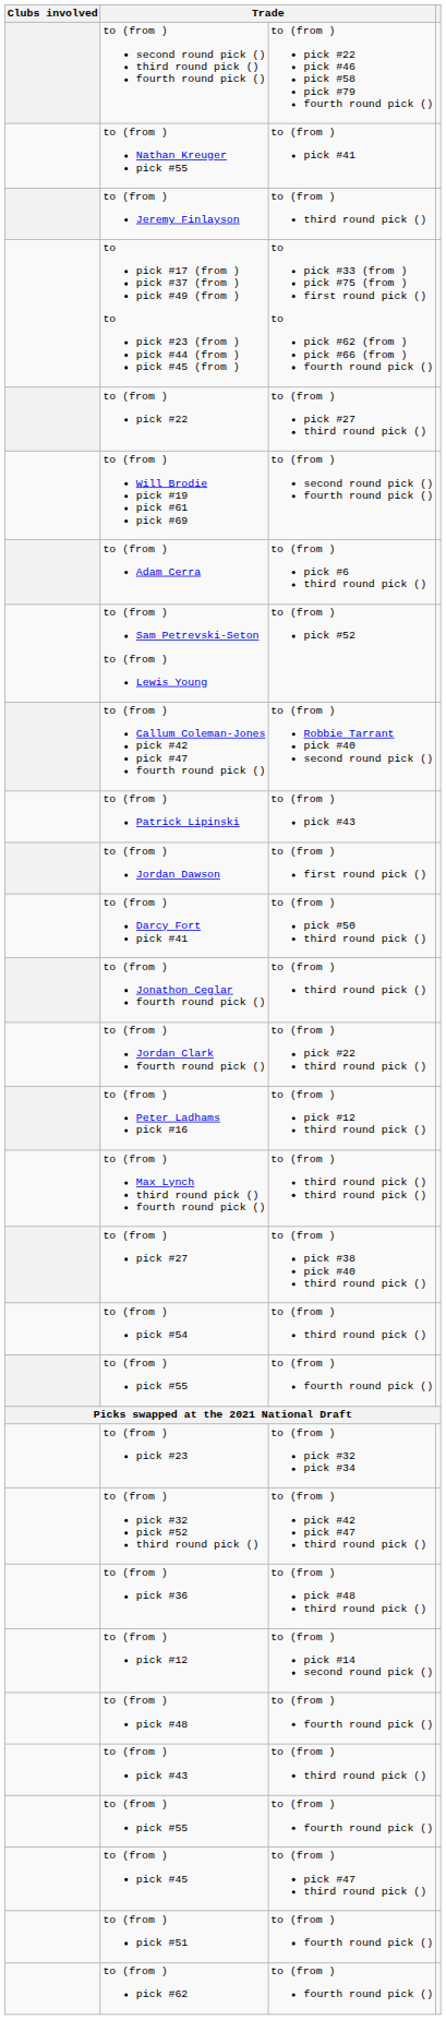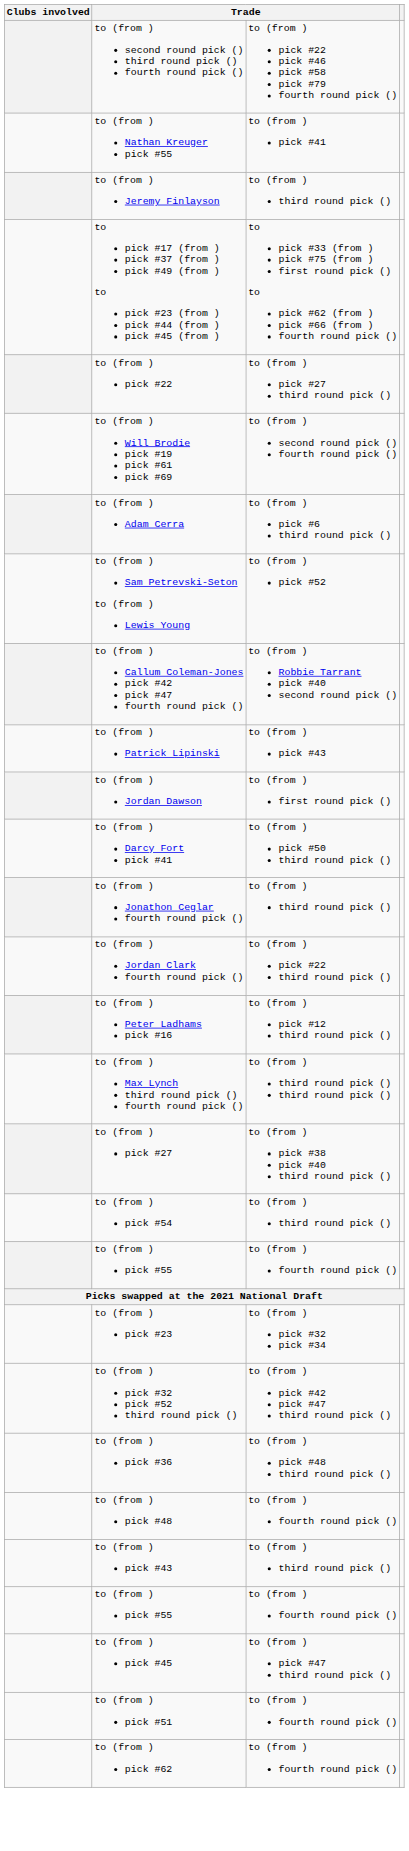- row: to (from ) pick #12 | to (from ) pick #14 second round pick ()
